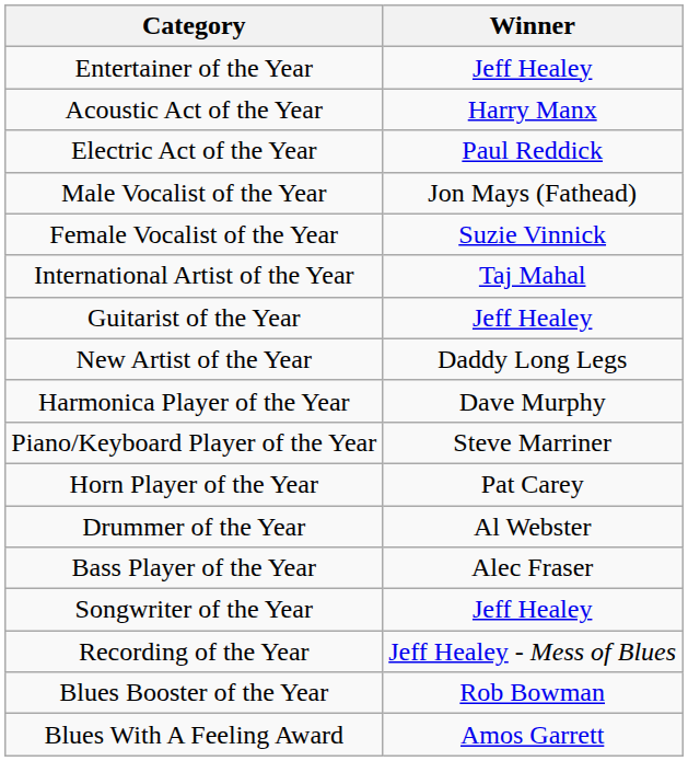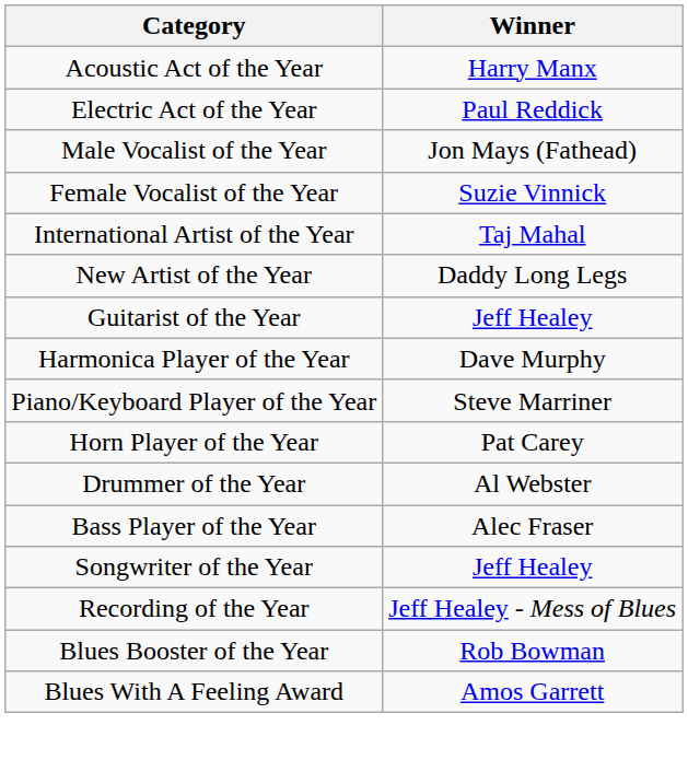- row: Entertainer of the Year | Jeff Healey
rows swapped: New Artist of the Year <-> Guitarist of the Year
